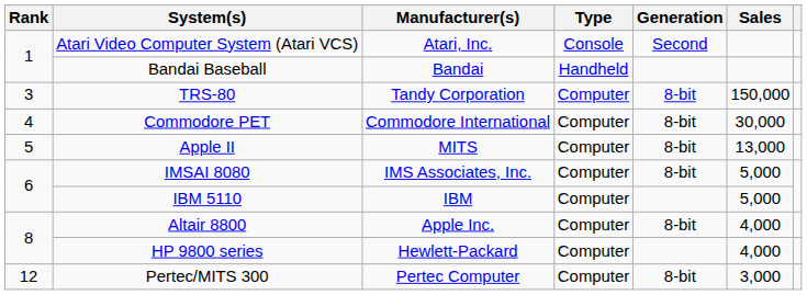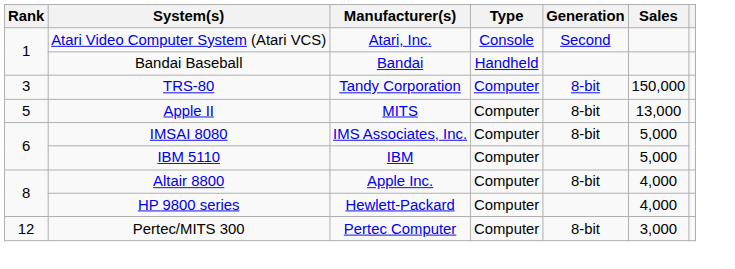- row: 4 | Commodore PET | Commodore International | Computer | 8-bit | 30,000
